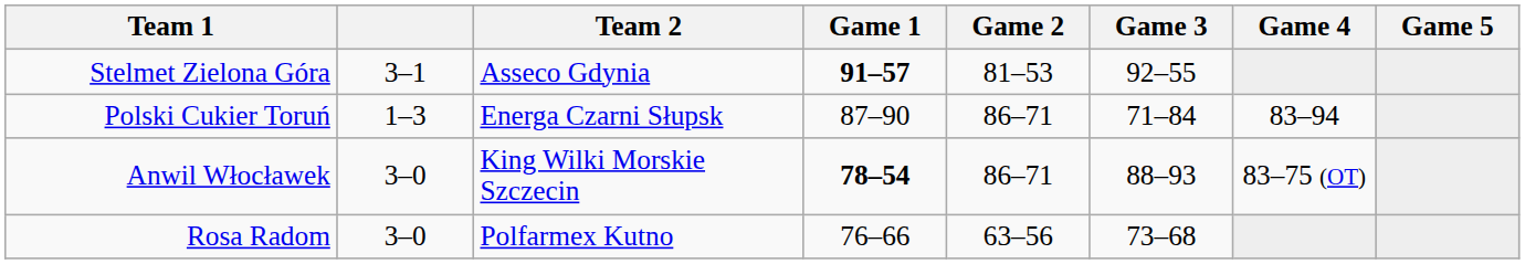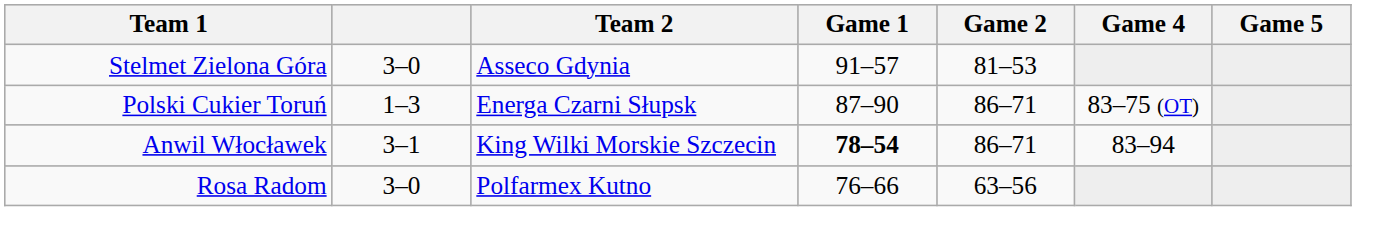- column: Game 3 | 92–55 | 71–84 | 88–93 | 73–68
Stelmet Zielona Góra | column 2: 3–1 -> 3–0
Stelmet Zielona Góra | Game 1: bold -> normal
Polski Cukier Toruń | Game 4: 83–94 -> 83–75 (OT)
Anwil Włocławek | column 2: 3–0 -> 3–1
Anwil Włocławek | Game 4: 83–75 (OT) -> 83–94
